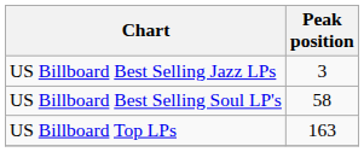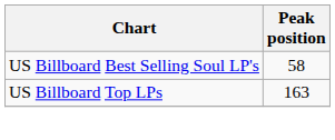- row: US Billboard Best Selling Jazz LPs | 3
